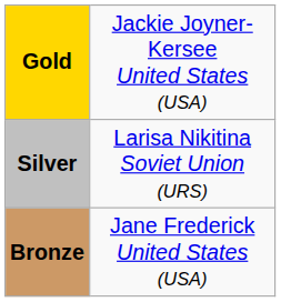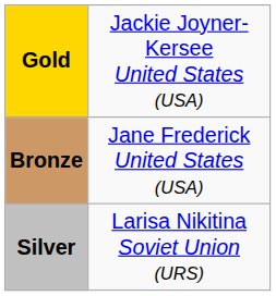rows swapped: Silver <-> Bronze
